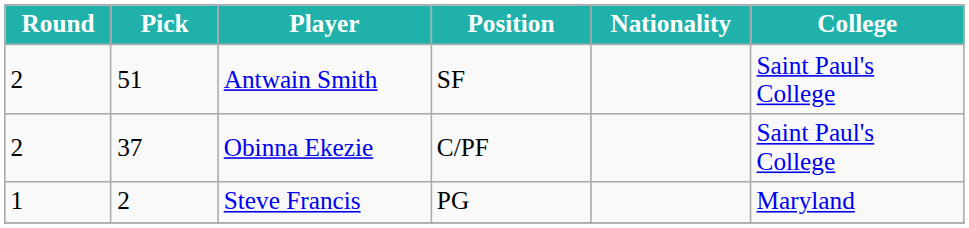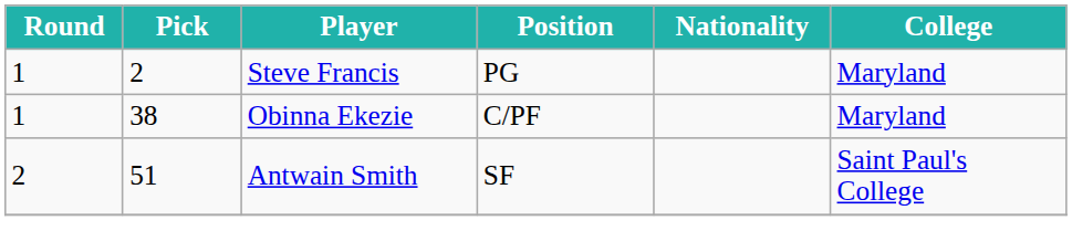rows swapped: Steve Francis <-> Antwain Smith
Obinna Ekezie | Round: 2 -> 1
Obinna Ekezie | Pick: 37 -> 38
Obinna Ekezie | College: Saint Paul's College -> Maryland
